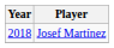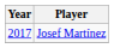Josef Martínez | Year: 2018 -> 2017
